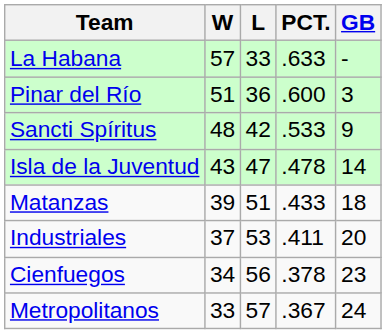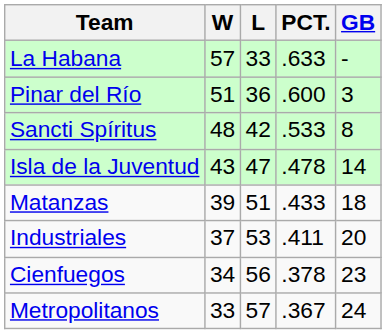Sancti Spíritus | GB: 9 -> 8
